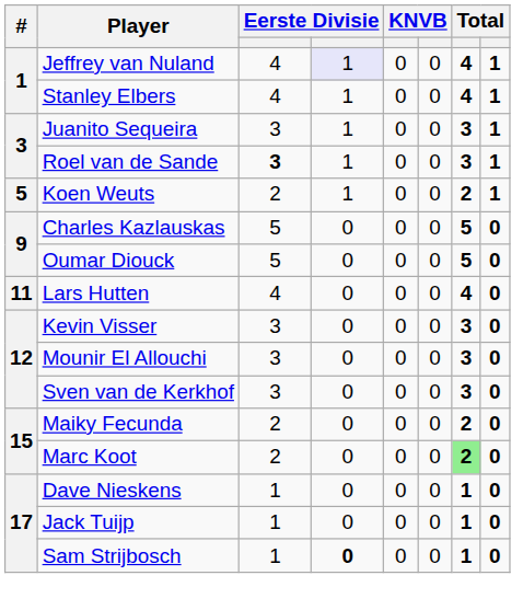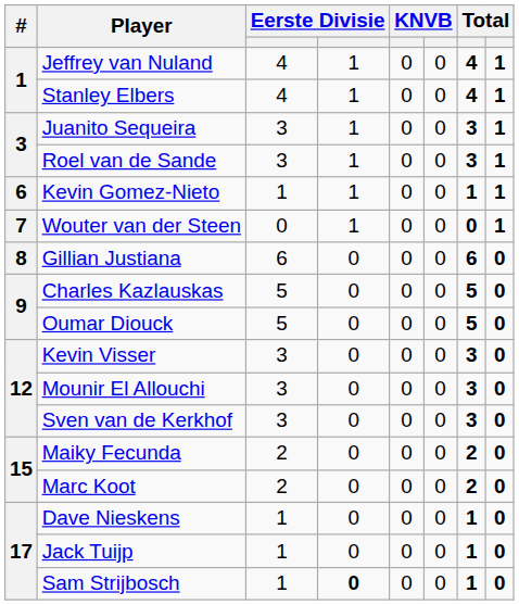Jeffrey van Nuland | column 4: lavender background -> no background
Roel van de Sande | column 3: bold -> normal
- row: 5 | Koen Weuts | 2 | 1 | 0 | 0 | 2 | 1
+ row: 6 | Kevin Gomez-Nieto | 1 | 1 | 0 | 0 | 1 | 1
+ row: 7 | Wouter van der Steen | 0 | 1 | 0 | 0 | 0 | 1
+ row: 8 | Gillian Justiana | 6 | 0 | 0 | 0 | 6 | 0
- row: 11 | Lars Hutten | 4 | 0 | 0 | 0 | 4 | 0
Marc Koot | column 7: lightgreen background -> no background
